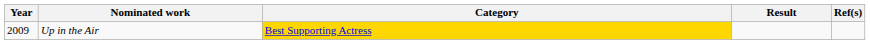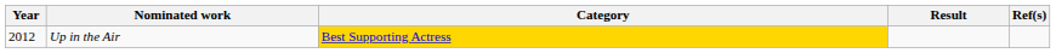Up in the Air | Year: 2009 -> 2012
